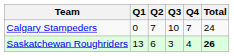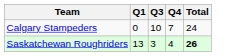- column: Q2 | 7 | 6
